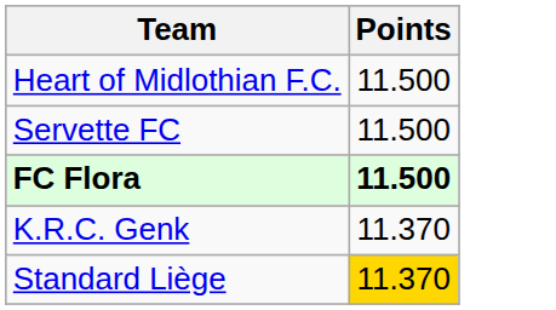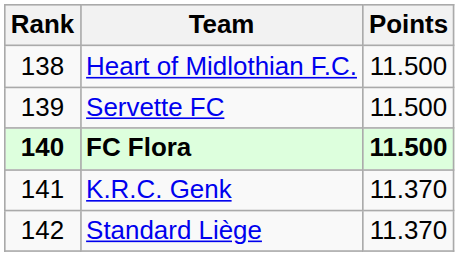+ column: Rank | 138 | 139 | 140 | 141 | 142
Standard Liège | Points: gold background -> no background
